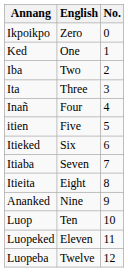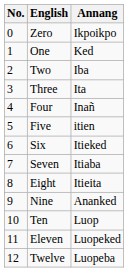columns swapped: No. <-> Annang
